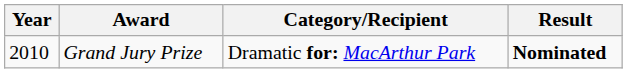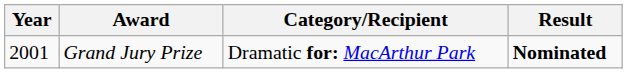Grand Jury Prize | Year: 2010 -> 2001
